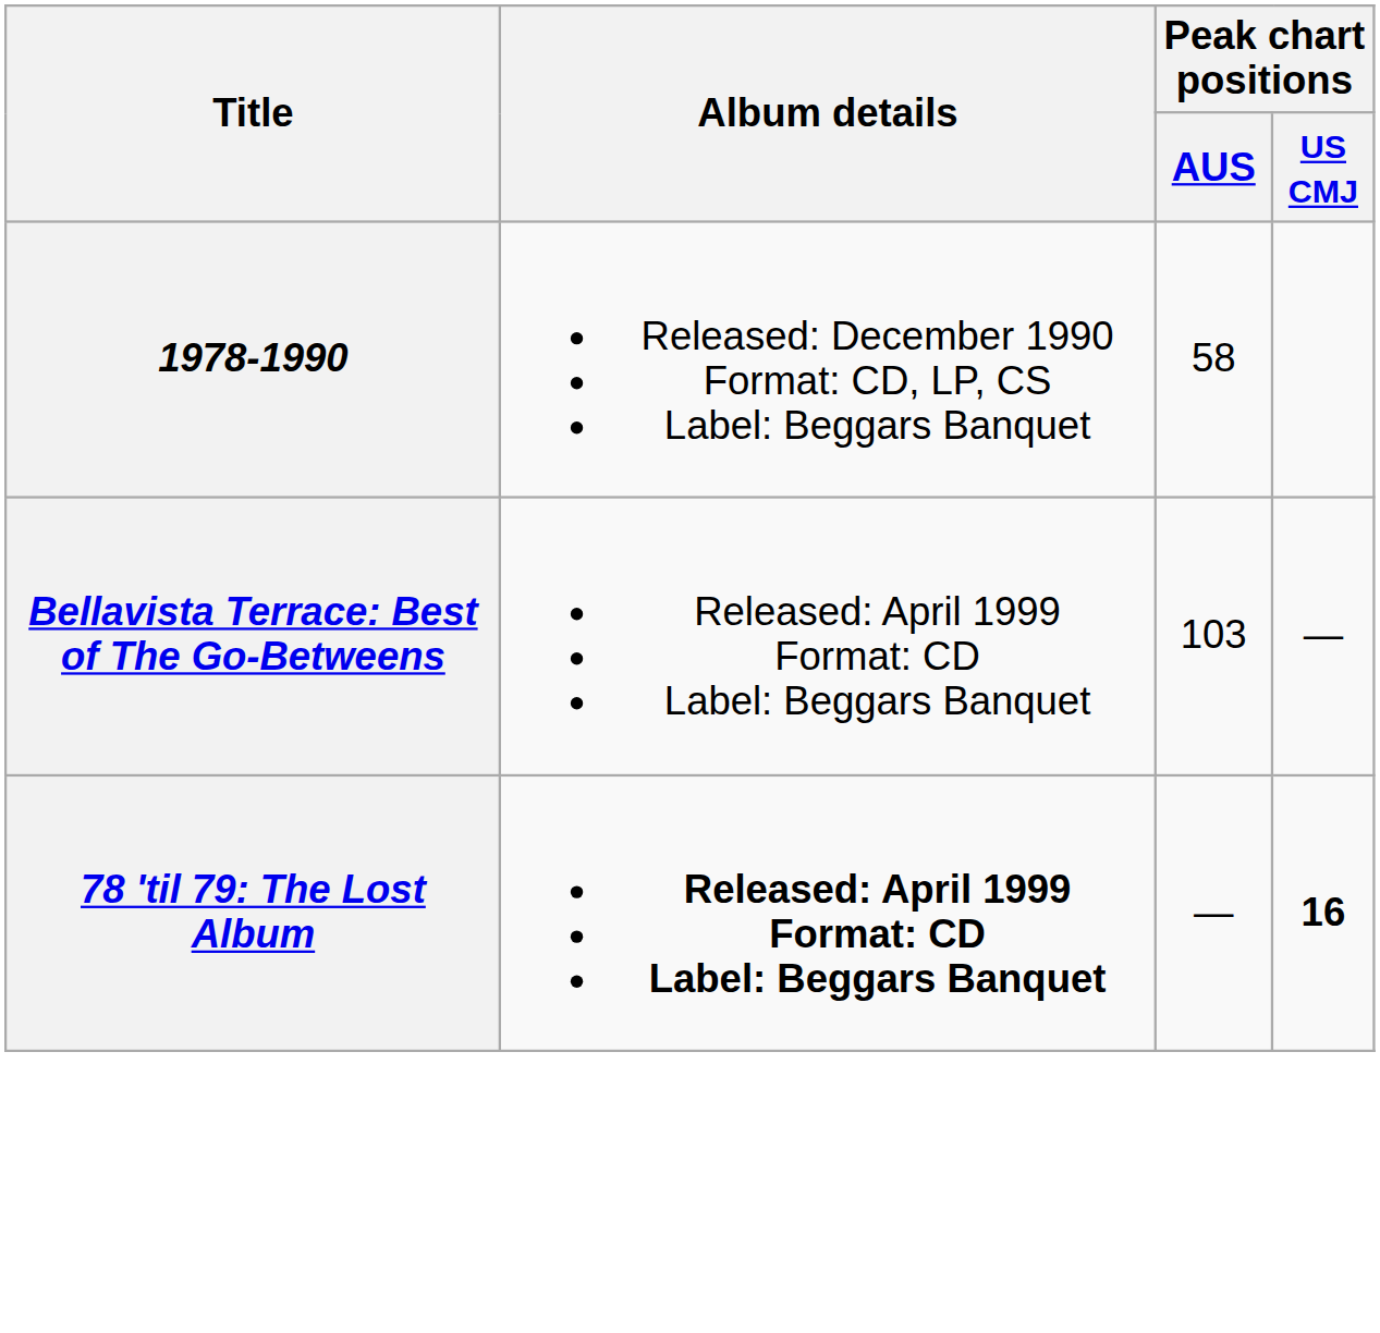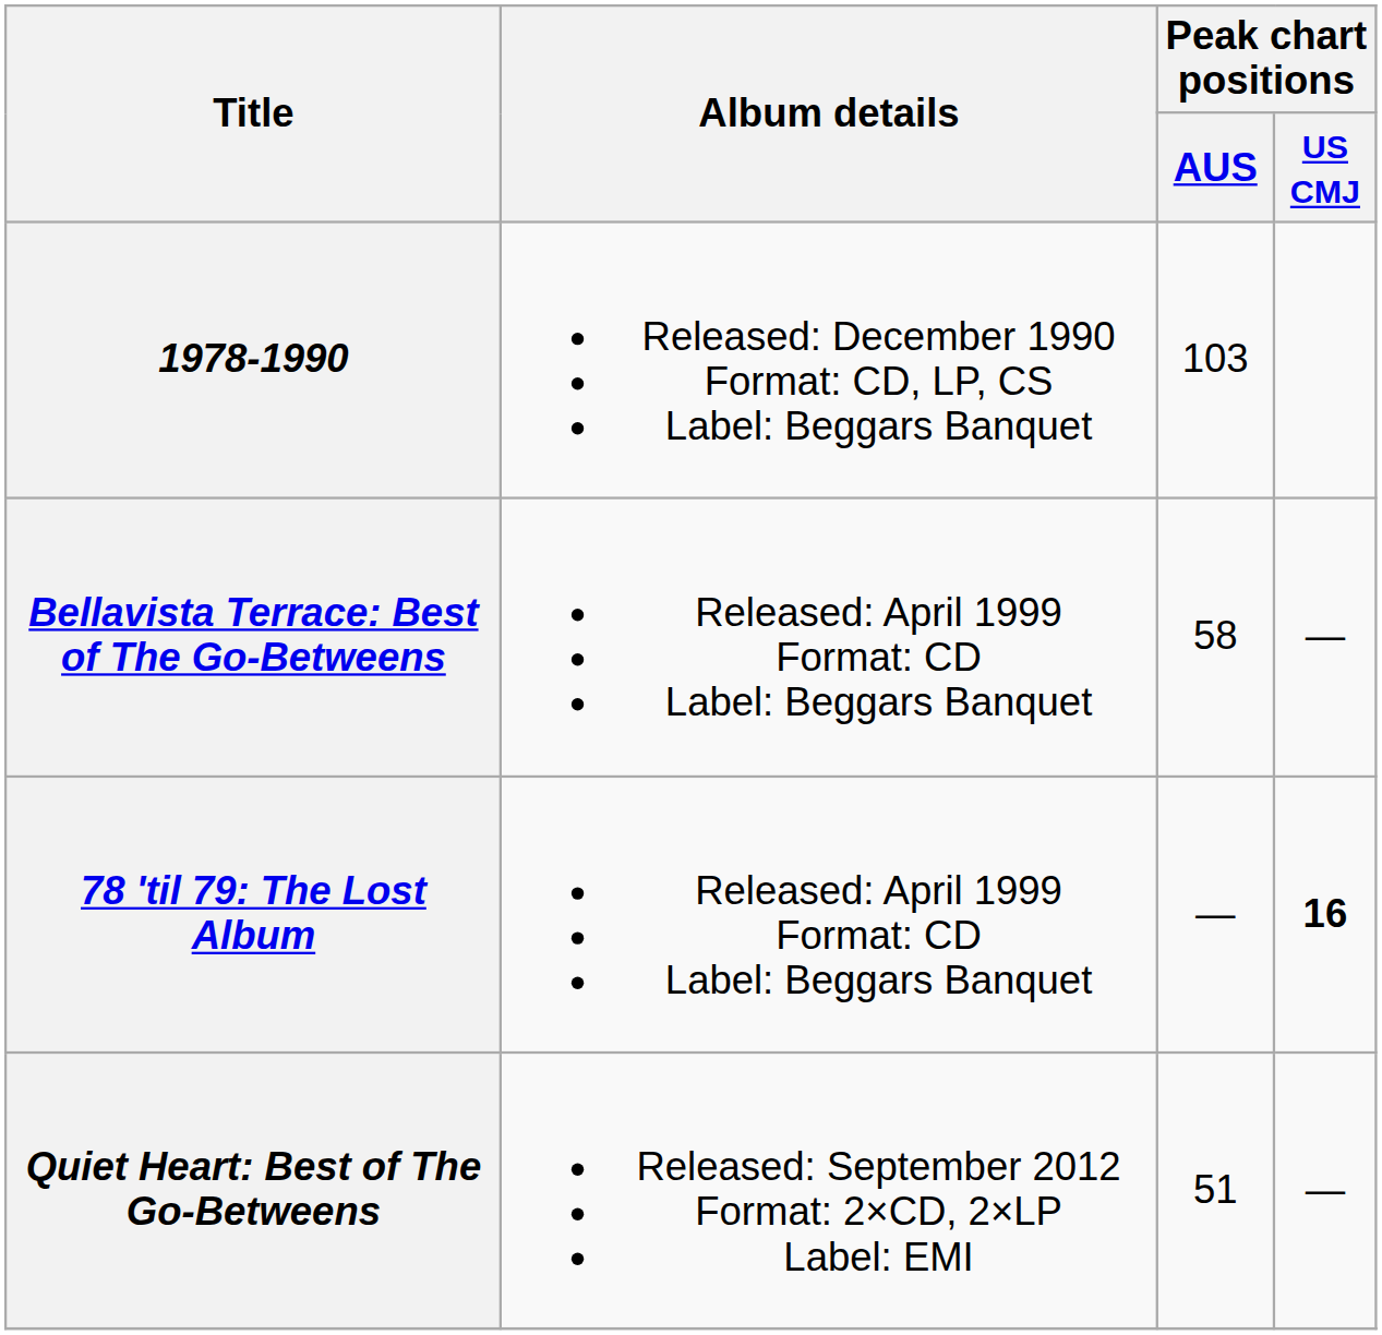1978-1990 | Peak chart positions / AUS: 58 -> 103
Bellavista Terrace: Best of The Go-Betweens | Peak chart positions / AUS: 103 -> 58
78 'til 79: The Lost Album | Album details: bold -> normal
+ row: Quiet Heart: Best of The Go-Betweens | Released: September 2012 Format: 2×CD, 2×LP Label: EMI | 51 | —
